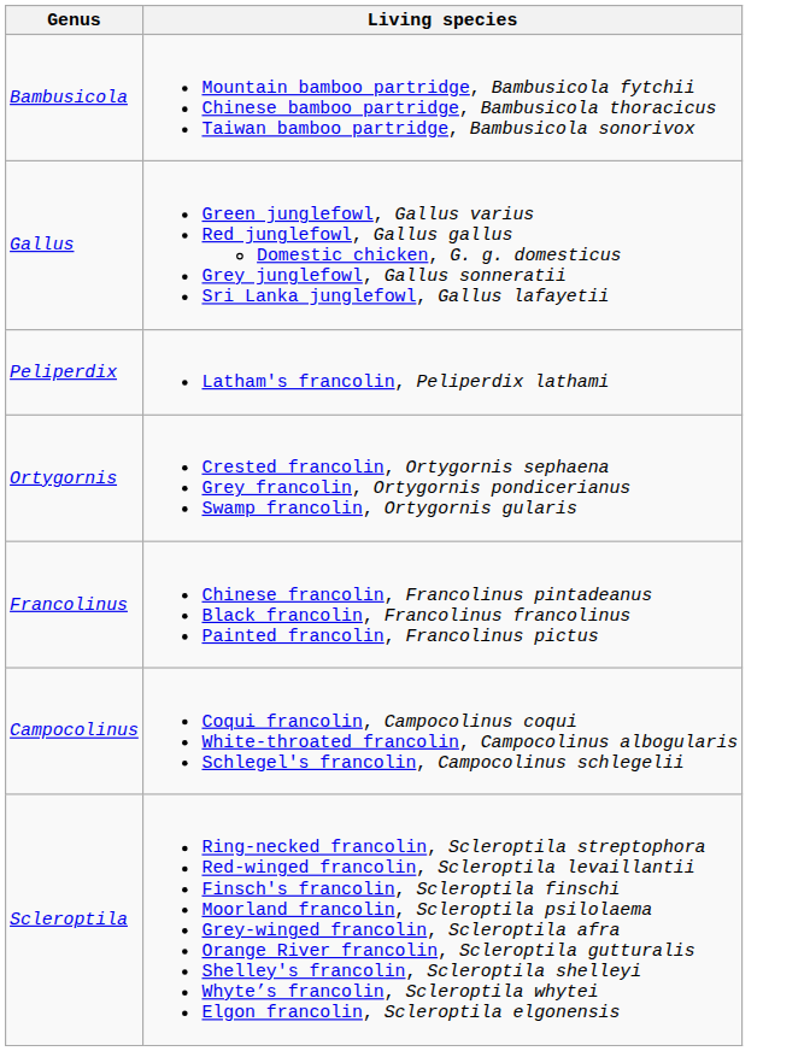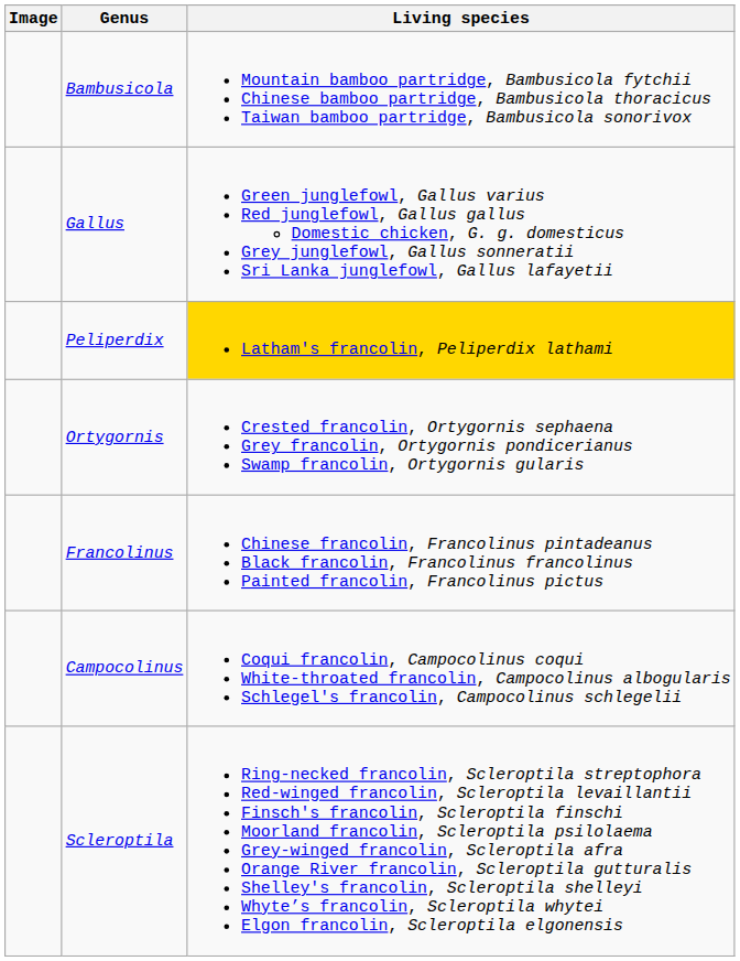+ column: Image
Peliperdix | Living species: no background -> gold background
